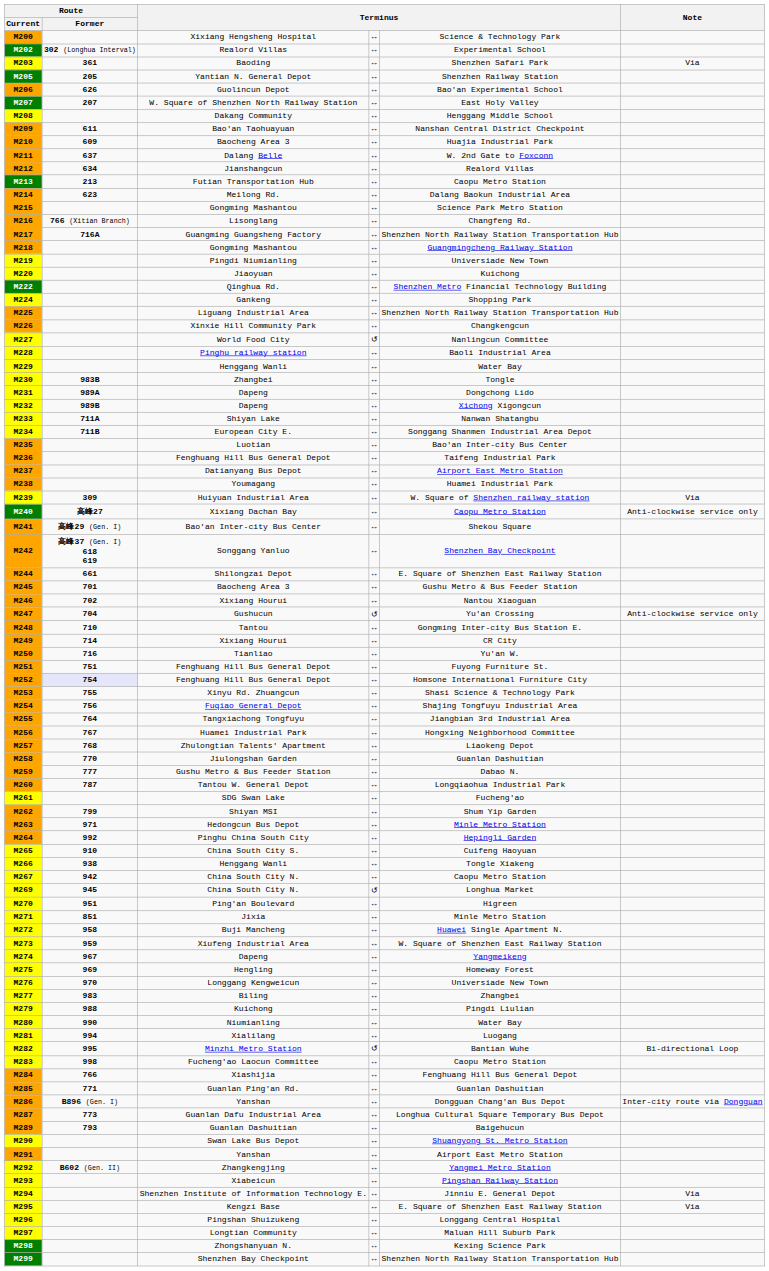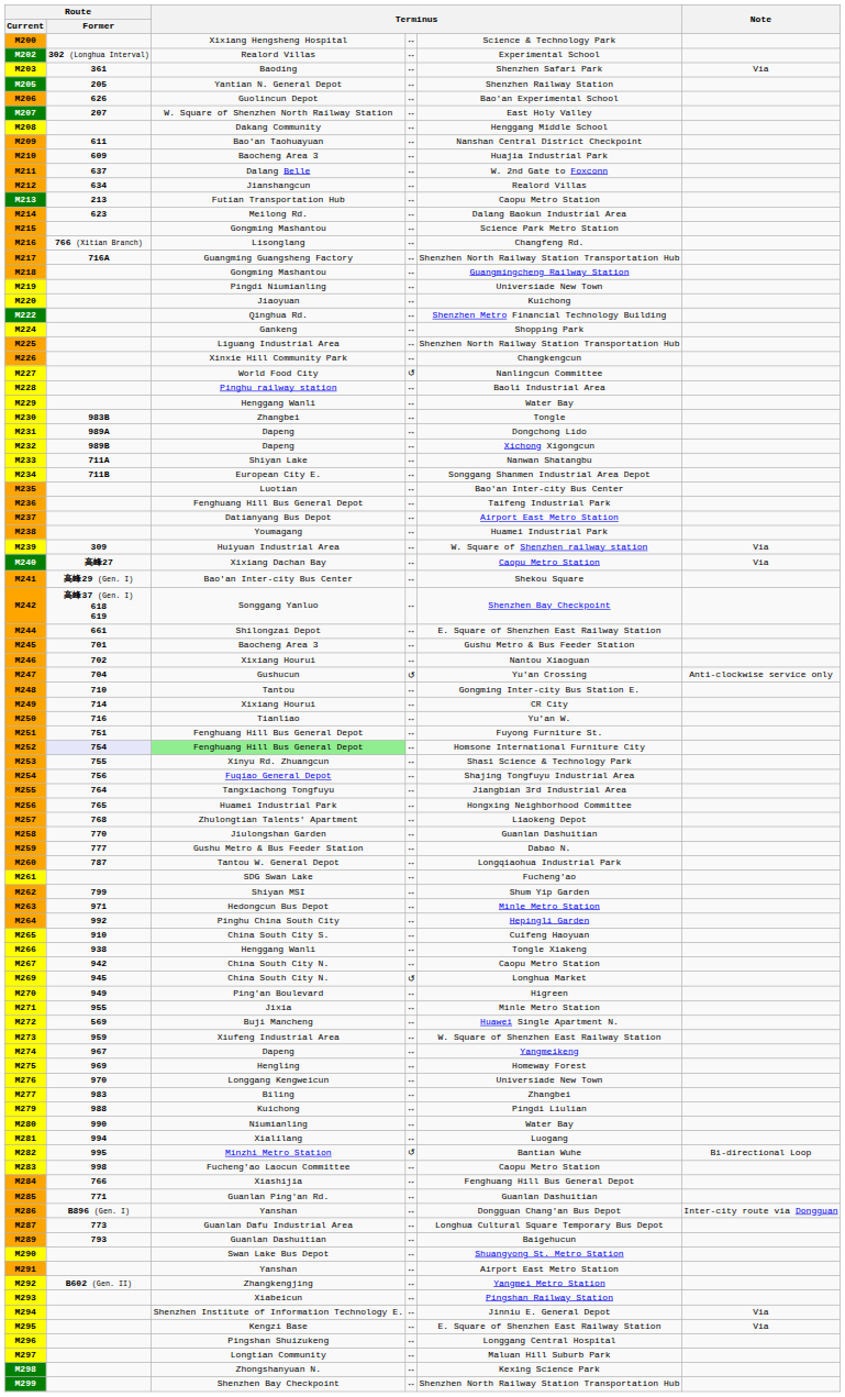M240 | Note: Anti-clockwise service only -> Via
M252 | column 3: no background -> lightgreen background
M256 | Route / Former: 767 -> 765
M270 | Route / Former: 951 -> 949
M271 | Route / Former: 851 -> 955
M272 | Route / Former: 958 -> 569
